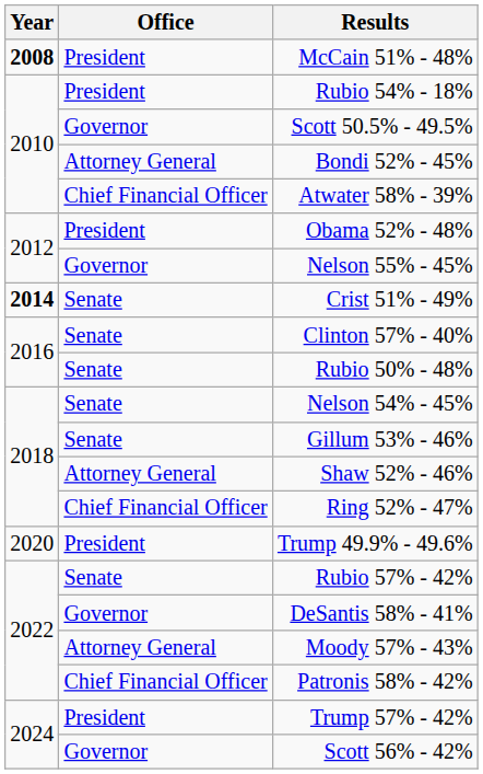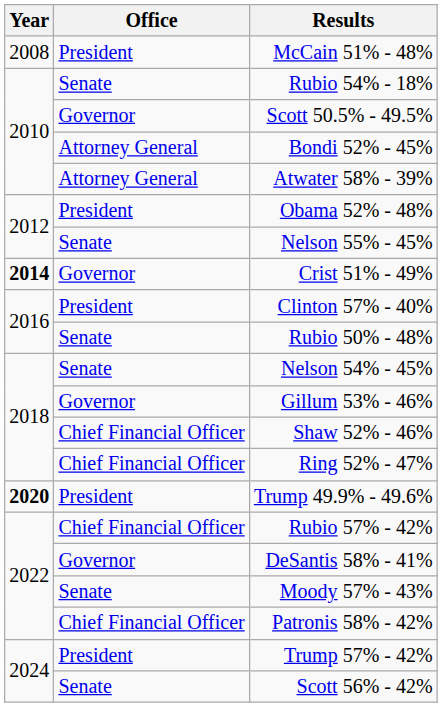McCain 51% - 48% | Year: bold -> normal
Rubio 54% - 18% | Office: President -> Senate
Atwater 58% - 39% | Office: Chief Financial Officer -> Attorney General
Nelson 55% - 45% | Office: Governor -> Senate
Crist 51% - 49% | Office: Senate -> Governor
Clinton 57% - 40% | Office: Senate -> President
Gillum 53% - 46% | Office: Senate -> Governor
Shaw 52% - 46% | Office: Attorney General -> Chief Financial Officer
Trump 49.9% - 49.6% | Year: normal -> bold
Rubio 57% - 42% | Office: Senate -> Chief Financial Officer
Moody 57% - 43% | Office: Attorney General -> Senate
Scott 56% - 42% | Office: Governor -> Senate
